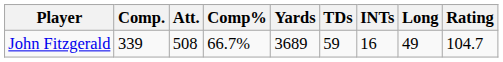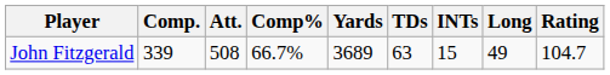John Fitzgerald | TDs: 59 -> 63
John Fitzgerald | INTs: 16 -> 15
